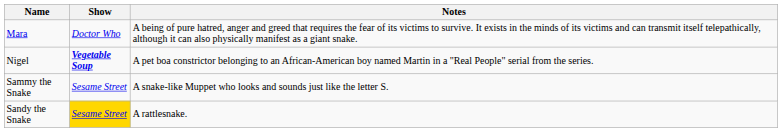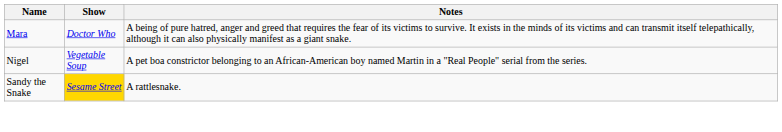Nigel | Show: bold -> normal
- row: Sammy the Snake | Sesame Street | A snake-like Muppet who looks and sounds just like the letter S.
